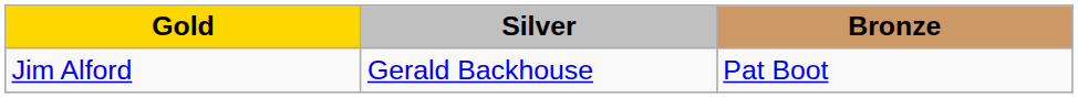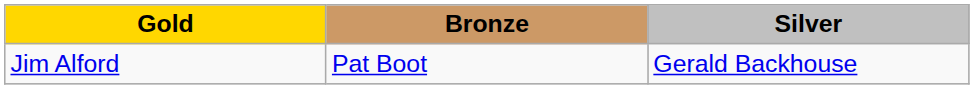columns swapped: Silver <-> Bronze
